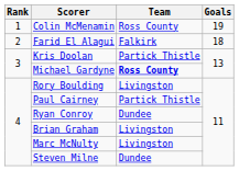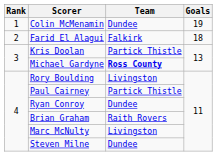Colin McMenamin | Team: Ross County -> Dundee
Brian Graham | Team: Livingston -> Raith Rovers
